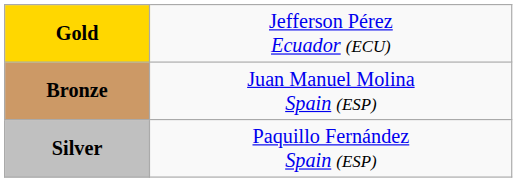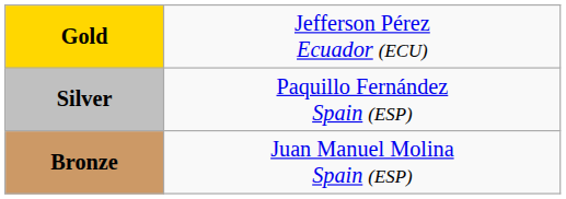rows swapped: Silver <-> Bronze
